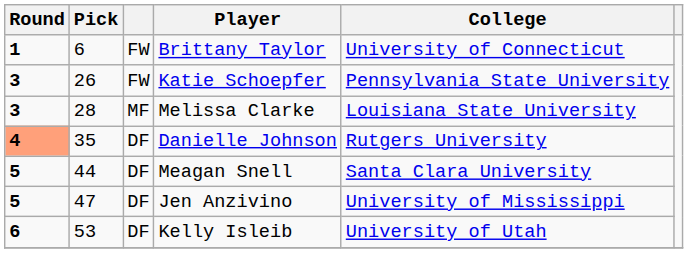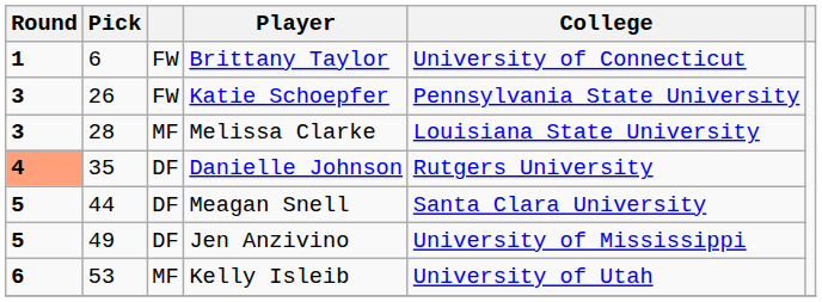Jen Anzivino | Pick: 47 -> 49
Kelly Isleib | column 3: DF -> MF
